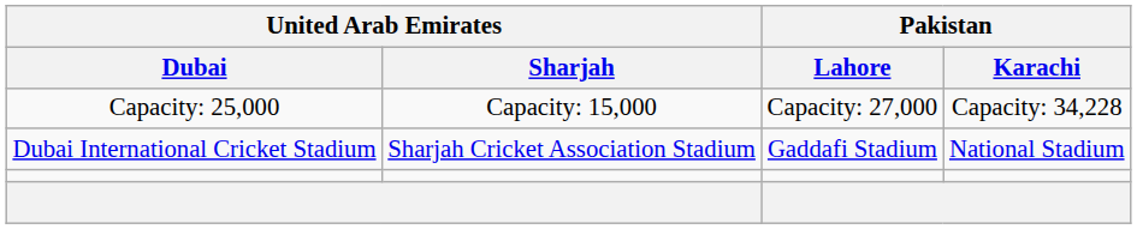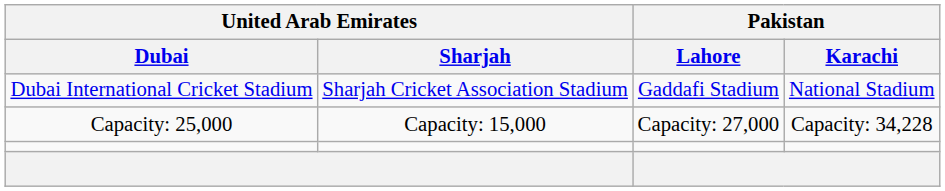rows swapped: Dubai International Cricket Stadium <-> Capacity: 25,000
